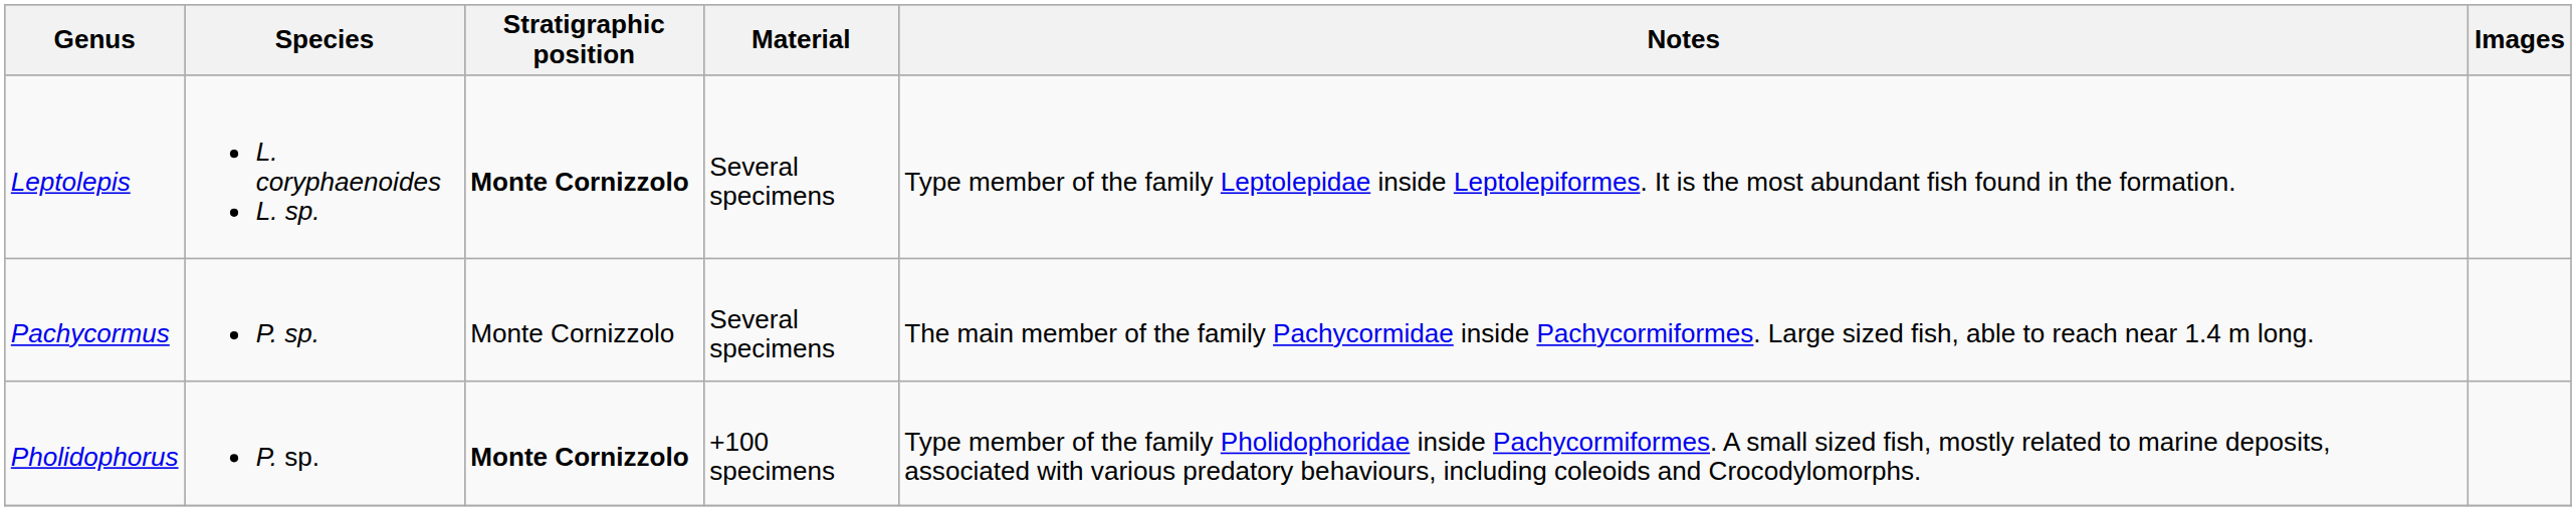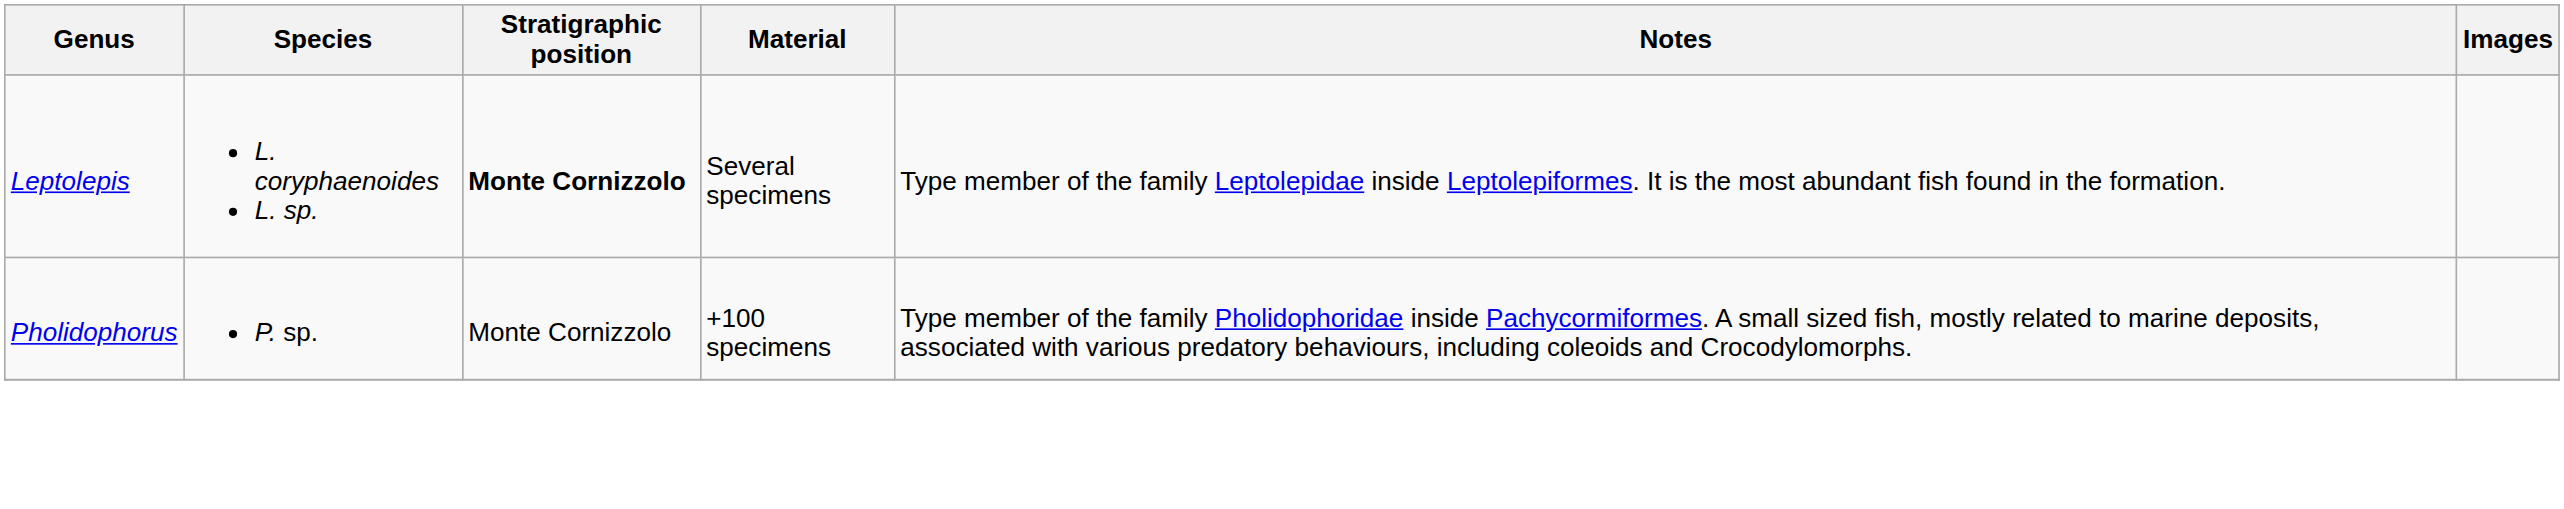- row: Pachycormus | P. sp. | Monte Cornizzolo | Several specimens | The main member of the family Pachycormidae inside Pachycormiformes. Large sized fish, able to reach near 1.4 m long.
Pholidophorus | Stratigraphic position: bold -> normal
